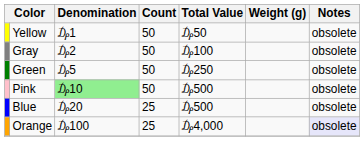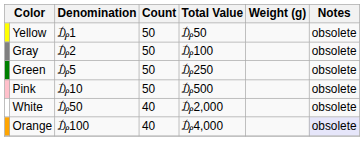Pink | Denomination: lightgreen background -> no background
- row: Blue | ₯20 | 25 | ₯500 | obsolete
+ row: White | ₯50 | 40 | ₯2,000 | obsolete
Orange | Count: 25 -> 40
